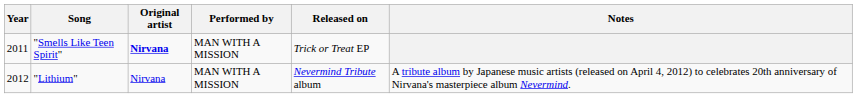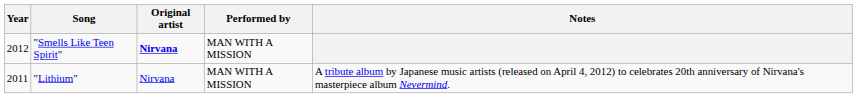- column: Released on | Trick or Treat EP | Nevermind Tribute album
"Smells Like Teen Spirit" | Year: 2011 -> 2012
"Lithium" | Year: 2012 -> 2011
